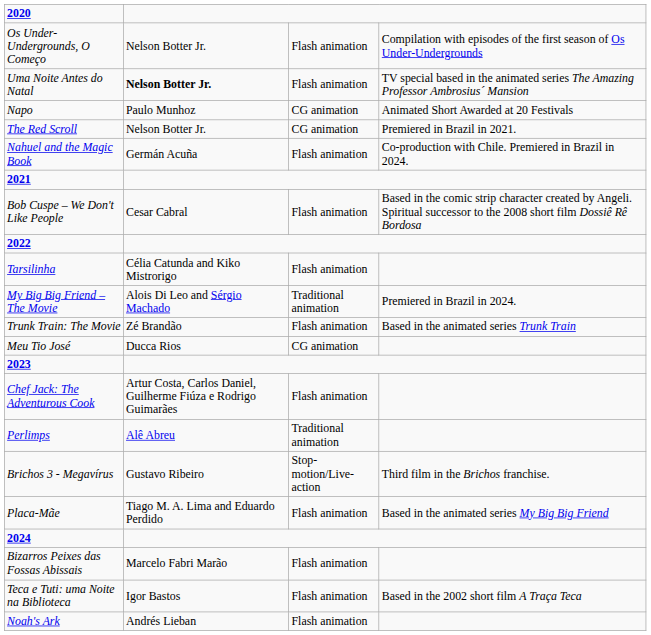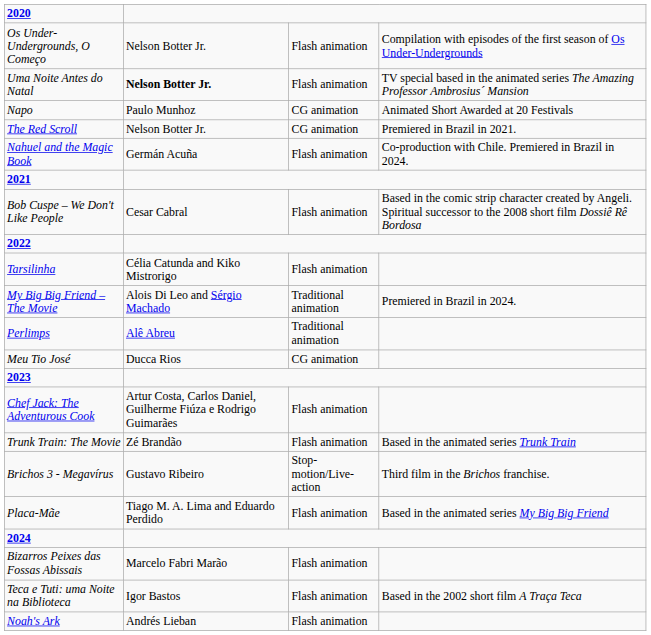rows swapped: Trunk Train: The Movie <-> Perlimps
